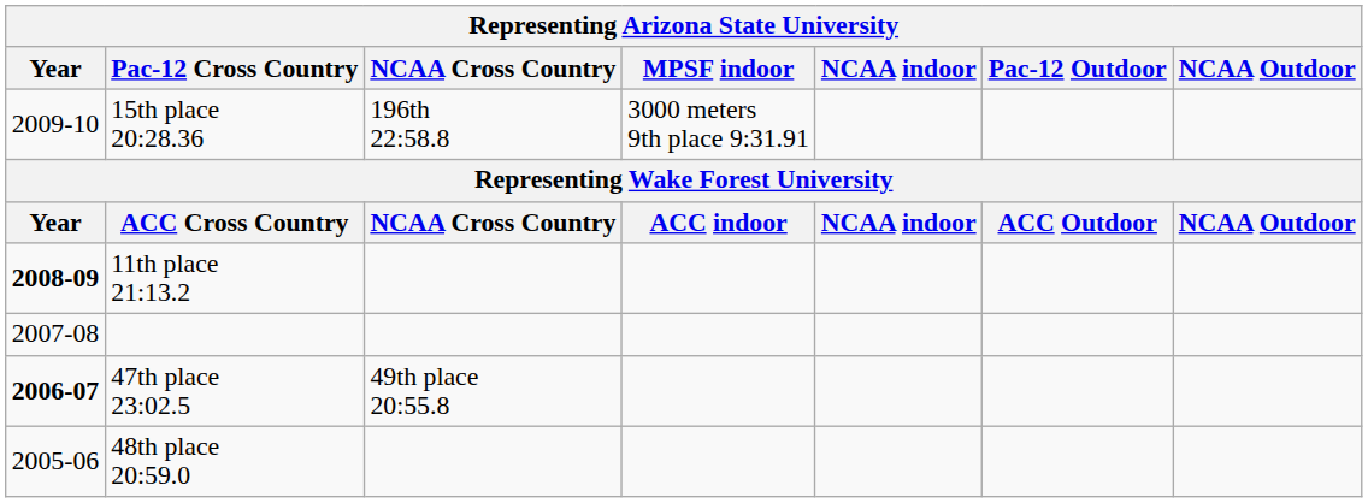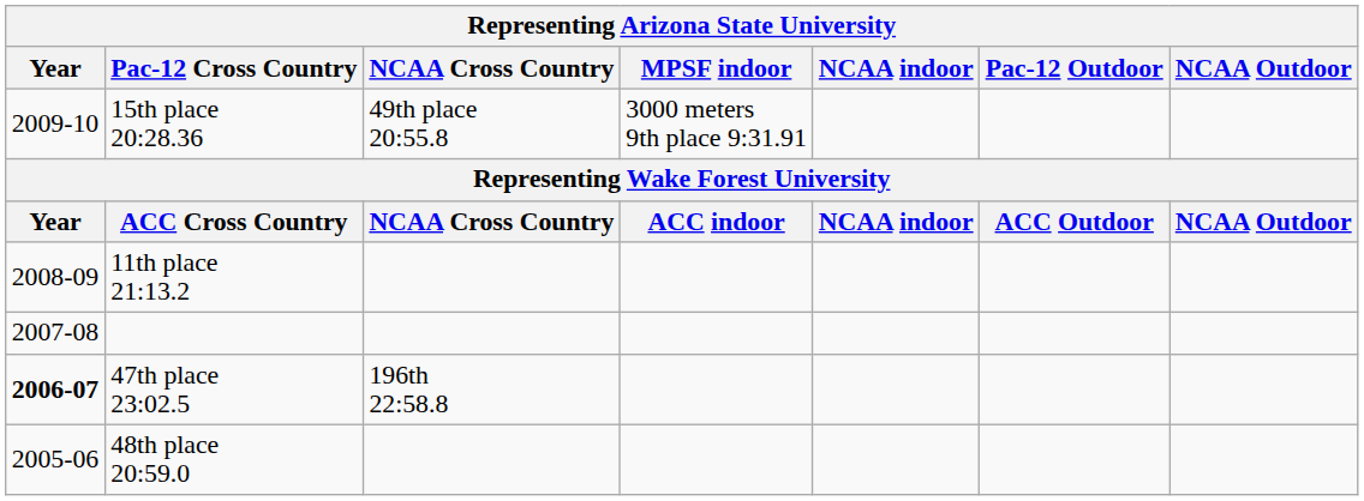15th place 20:28.36 | NCAA Cross Country: 196th 22:58.8 -> 49th place 20:55.8
11th place 21:13.2 | Year: bold -> normal
47th place 23:02.5 | NCAA Cross Country: 49th place 20:55.8 -> 196th 22:58.8
